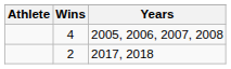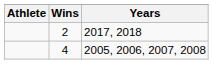rows swapped: 4 <-> 2
